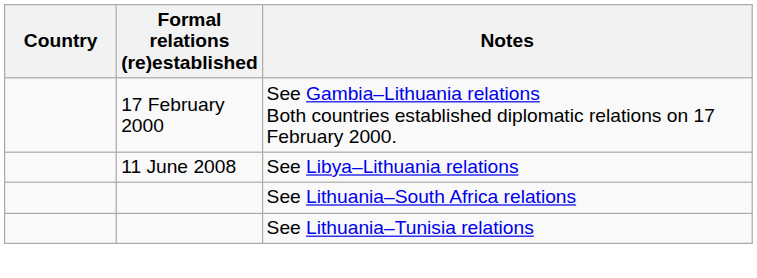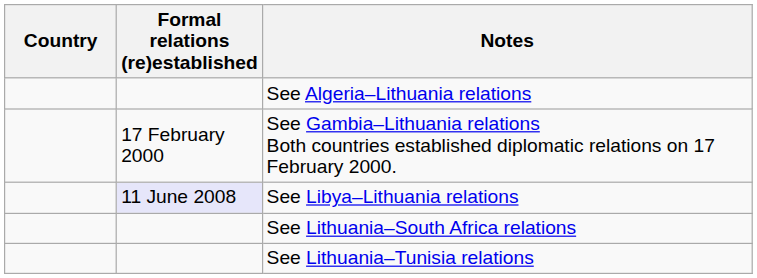+ row: See Algeria–Lithuania relations
See Libya–Lithuania relations | Formal relations (re)established: no background -> lavender background
